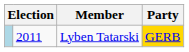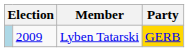Lyben Tatarski | column 2: 2011 -> 2009
